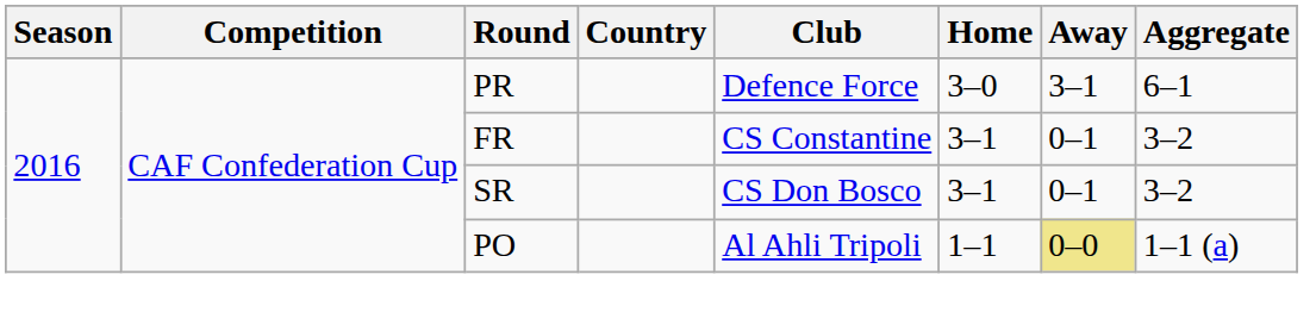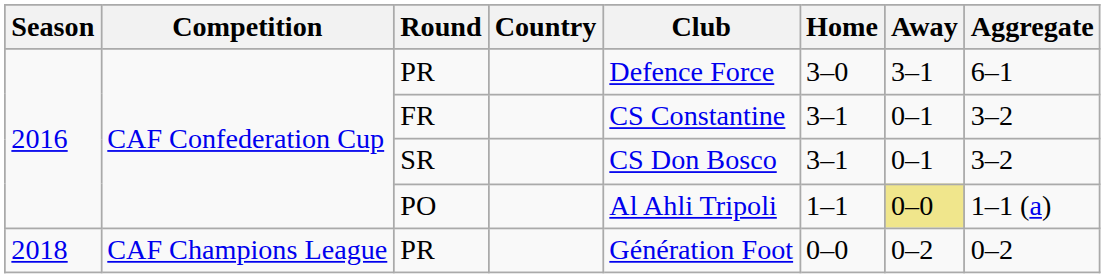+ row: 2018 | CAF Champions League | PR | Génération Foot | 0–0 | 0–2 | 0–2
